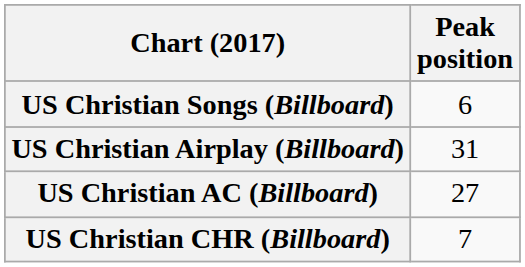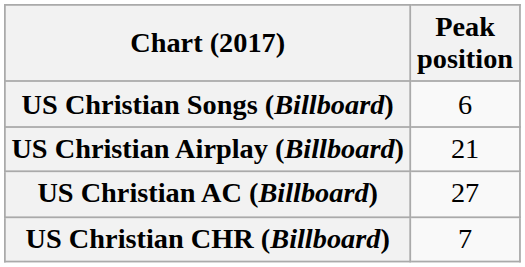US Christian Airplay (Billboard) | Peak position: 31 -> 21
